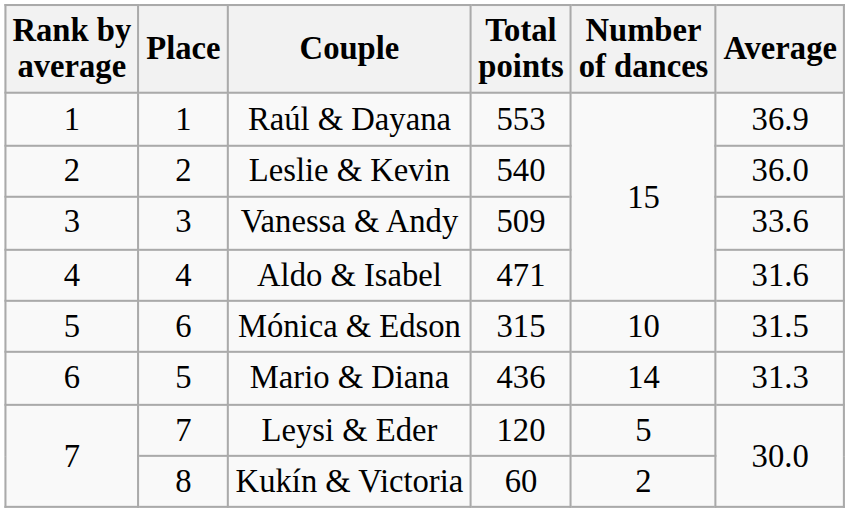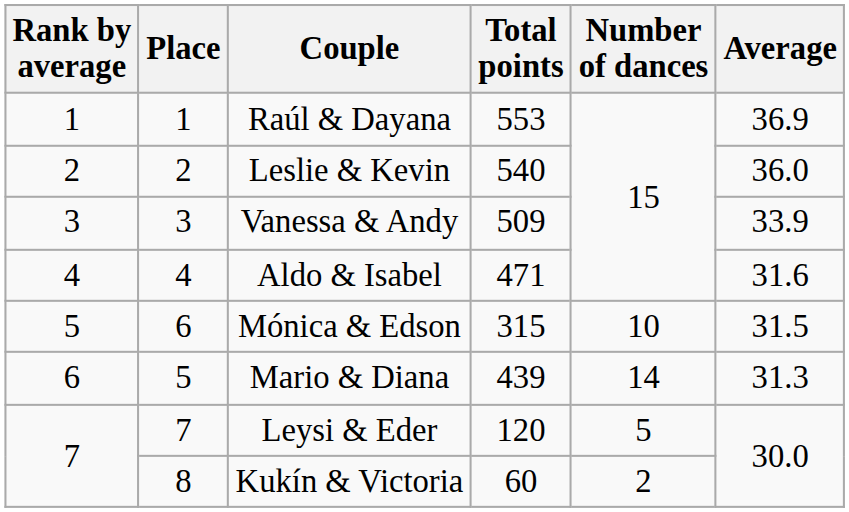Vanessa & Andy | Average: 33.6 -> 33.9
Mario & Diana | Total points: 436 -> 439
